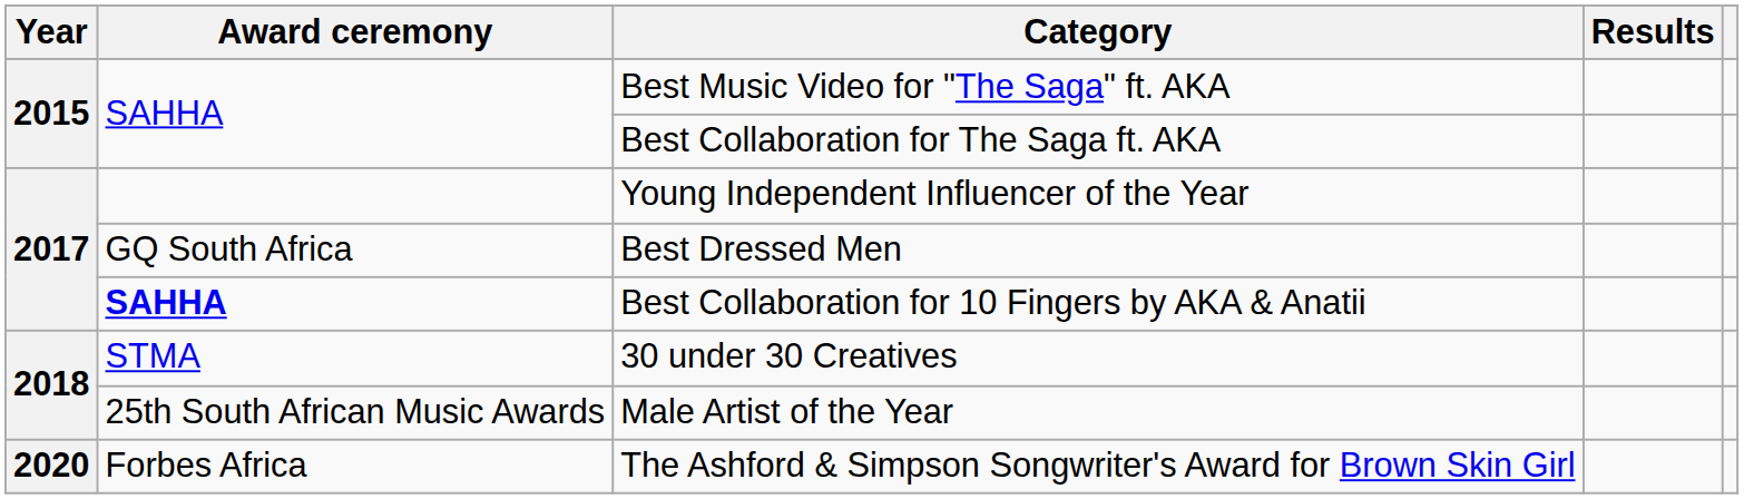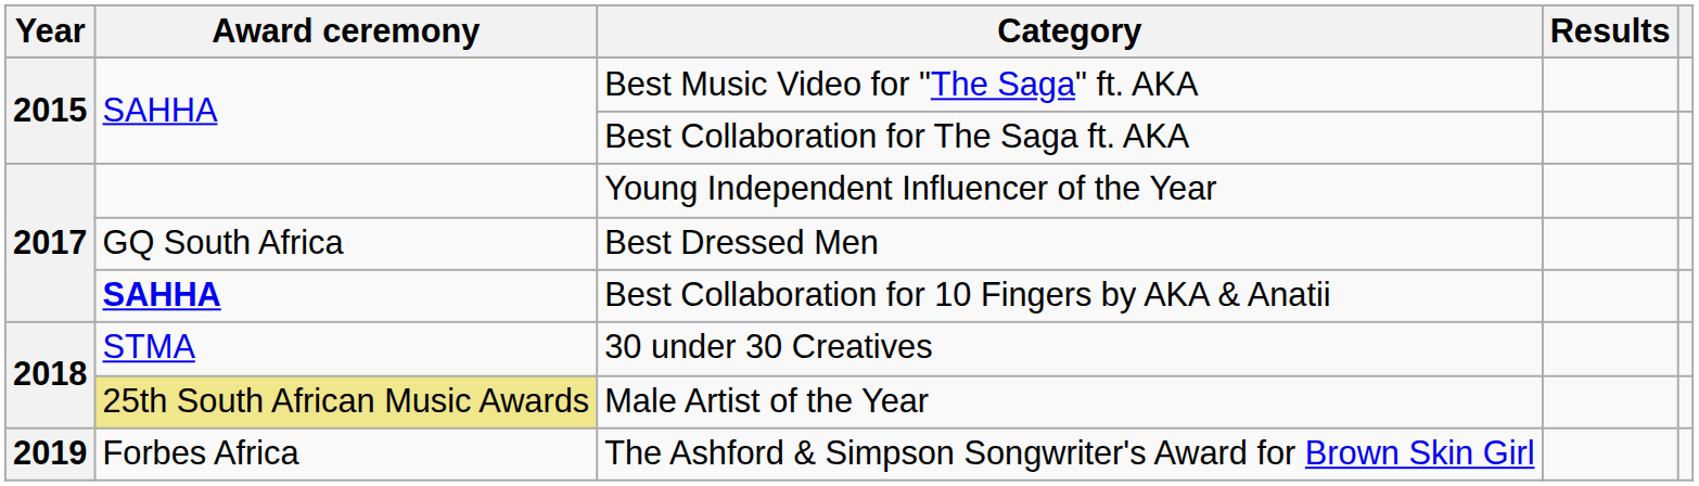Male Artist of the Year | Award ceremony: no background -> khaki background
The Ashford & Simpson Songwriter's Award for Brown Skin Girl | Year: 2020 -> 2019
